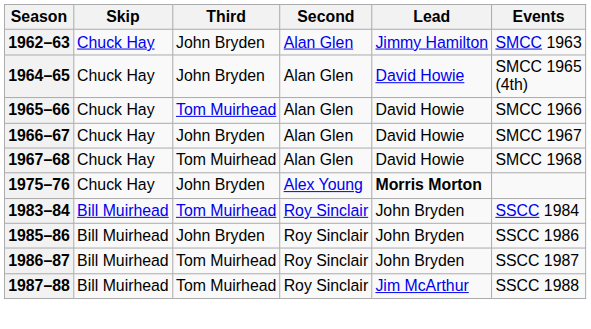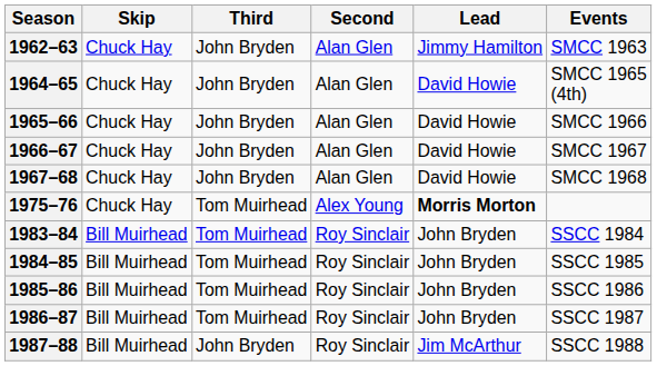1965–66 | Third: Tom Muirhead -> John Bryden
1967–68 | Third: Tom Muirhead -> John Bryden
1975–76 | Third: John Bryden -> Tom Muirhead
+ row: 1984–85 | Bill Muirhead | Tom Muirhead | Roy Sinclair | John Bryden | SSCC 1985
1985–86 | Third: John Bryden -> Tom Muirhead
1987–88 | Third: Tom Muirhead -> John Bryden
